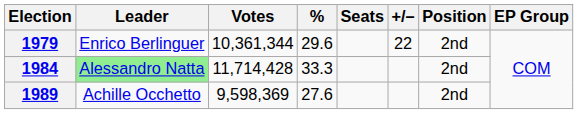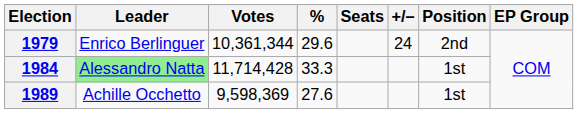1979 | +/–: 22 -> 24
1984 | Position: 2nd -> 1st
1989 | Position: 2nd -> 1st
